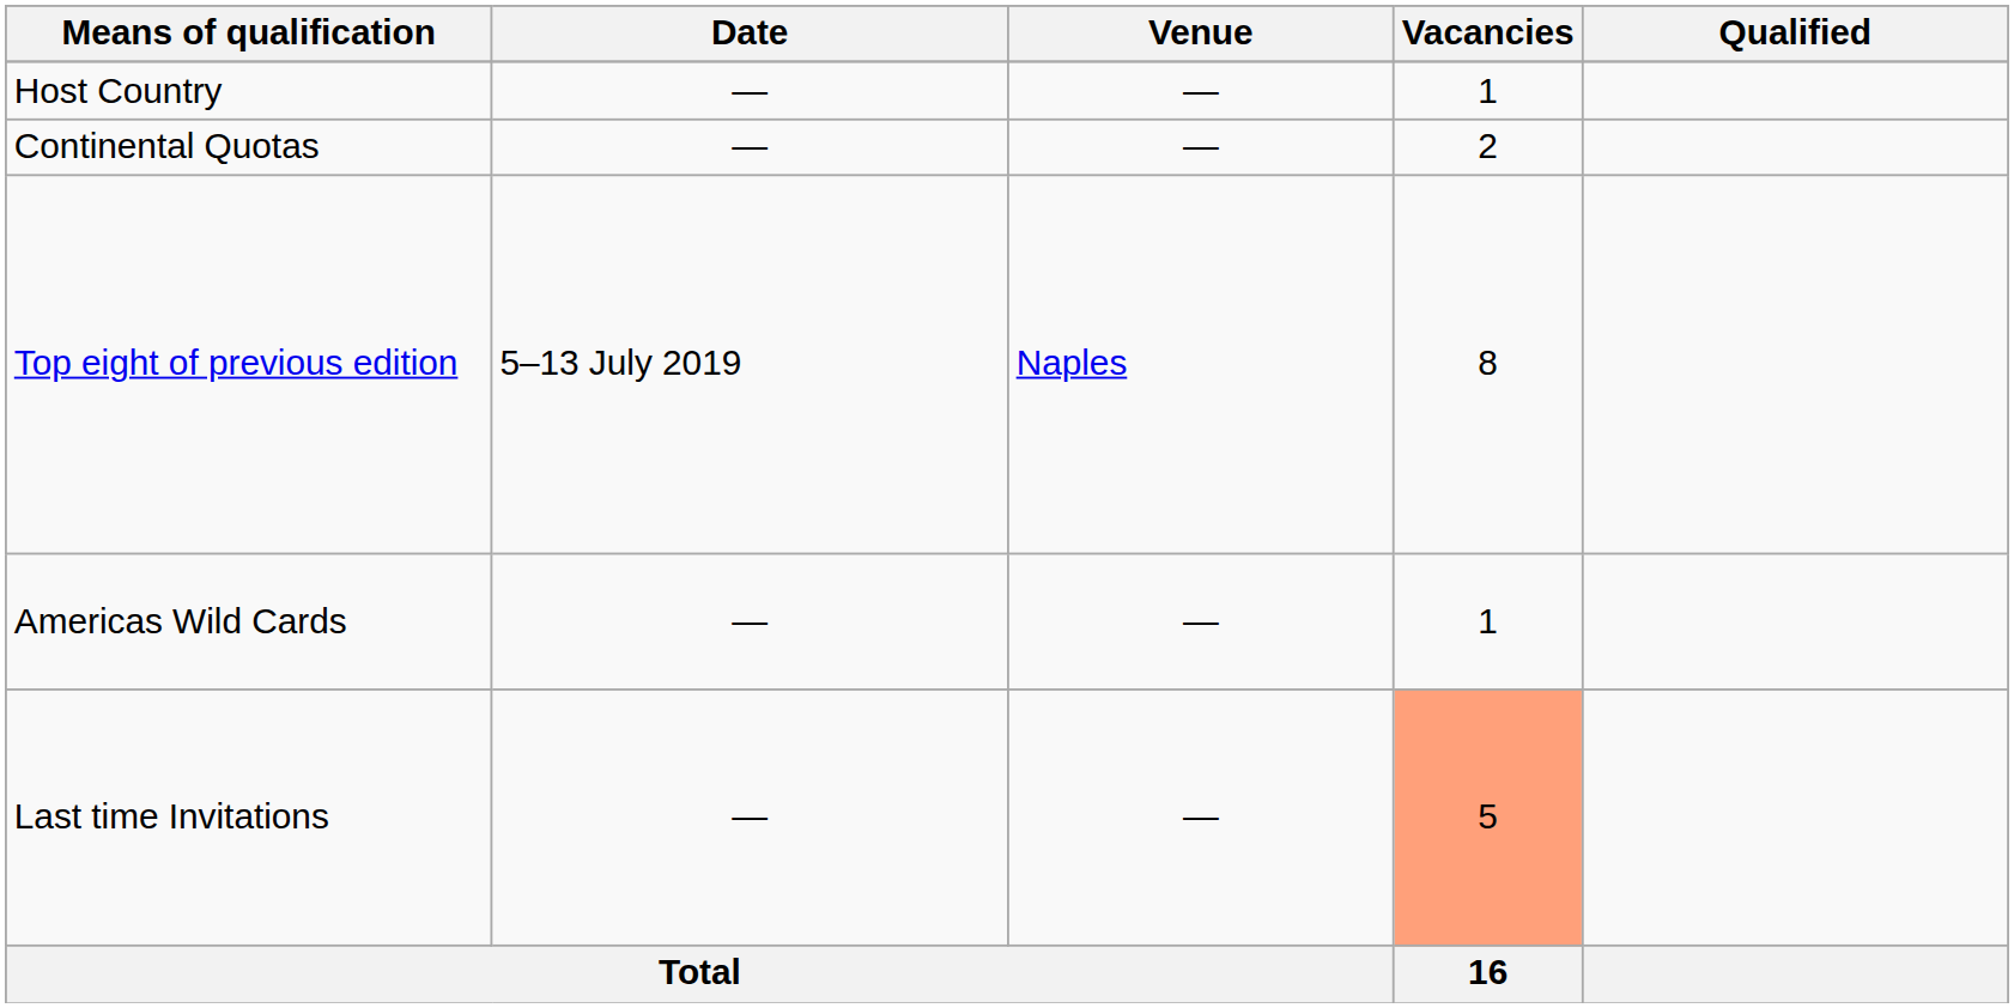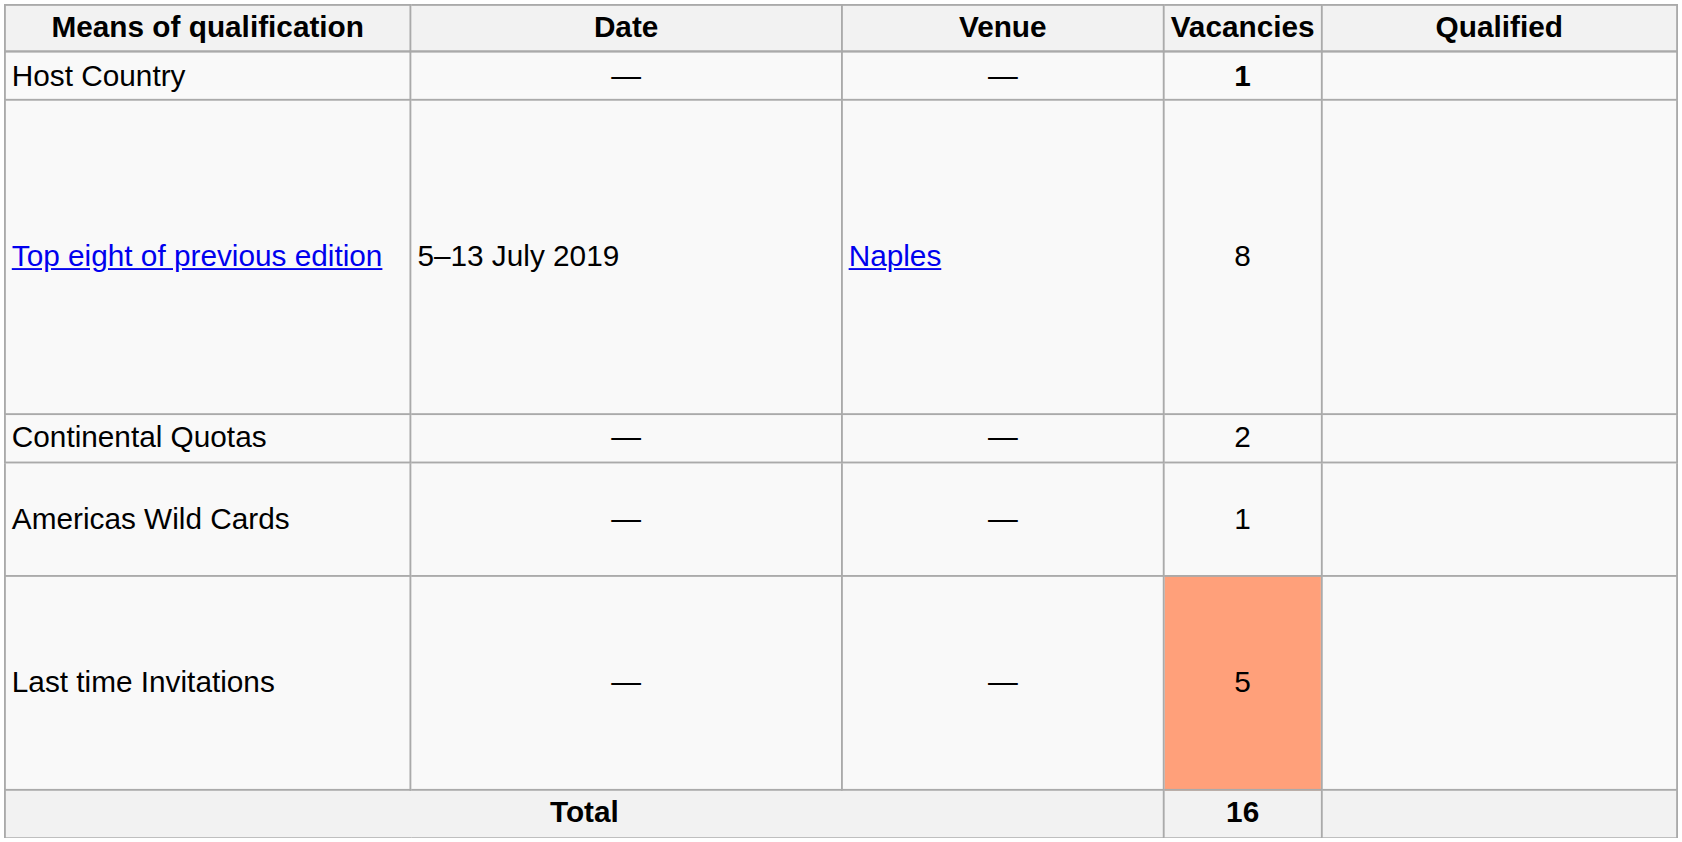Host Country | Vacancies: normal -> bold
rows swapped: Top eight of previous edition <-> Continental Quotas
